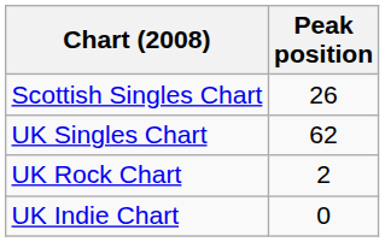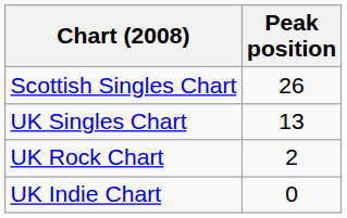UK Singles Chart | Peak position: 62 -> 13
